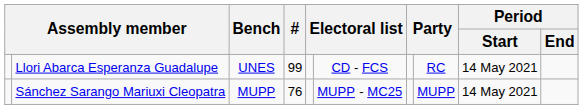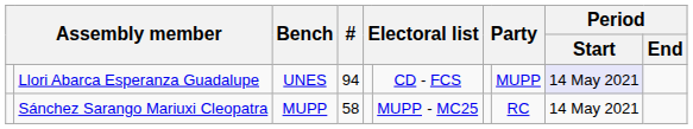Llori Abarca Esperanza Guadalupe | #: 99 -> 94
Llori Abarca Esperanza Guadalupe | column 8: RC -> MUPP
Llori Abarca Esperanza Guadalupe | Period / Start: no background -> lavender background
Sánchez Sarango Mariuxi Cleopatra | #: 76 -> 58
Sánchez Sarango Mariuxi Cleopatra | column 8: MUPP -> RC
